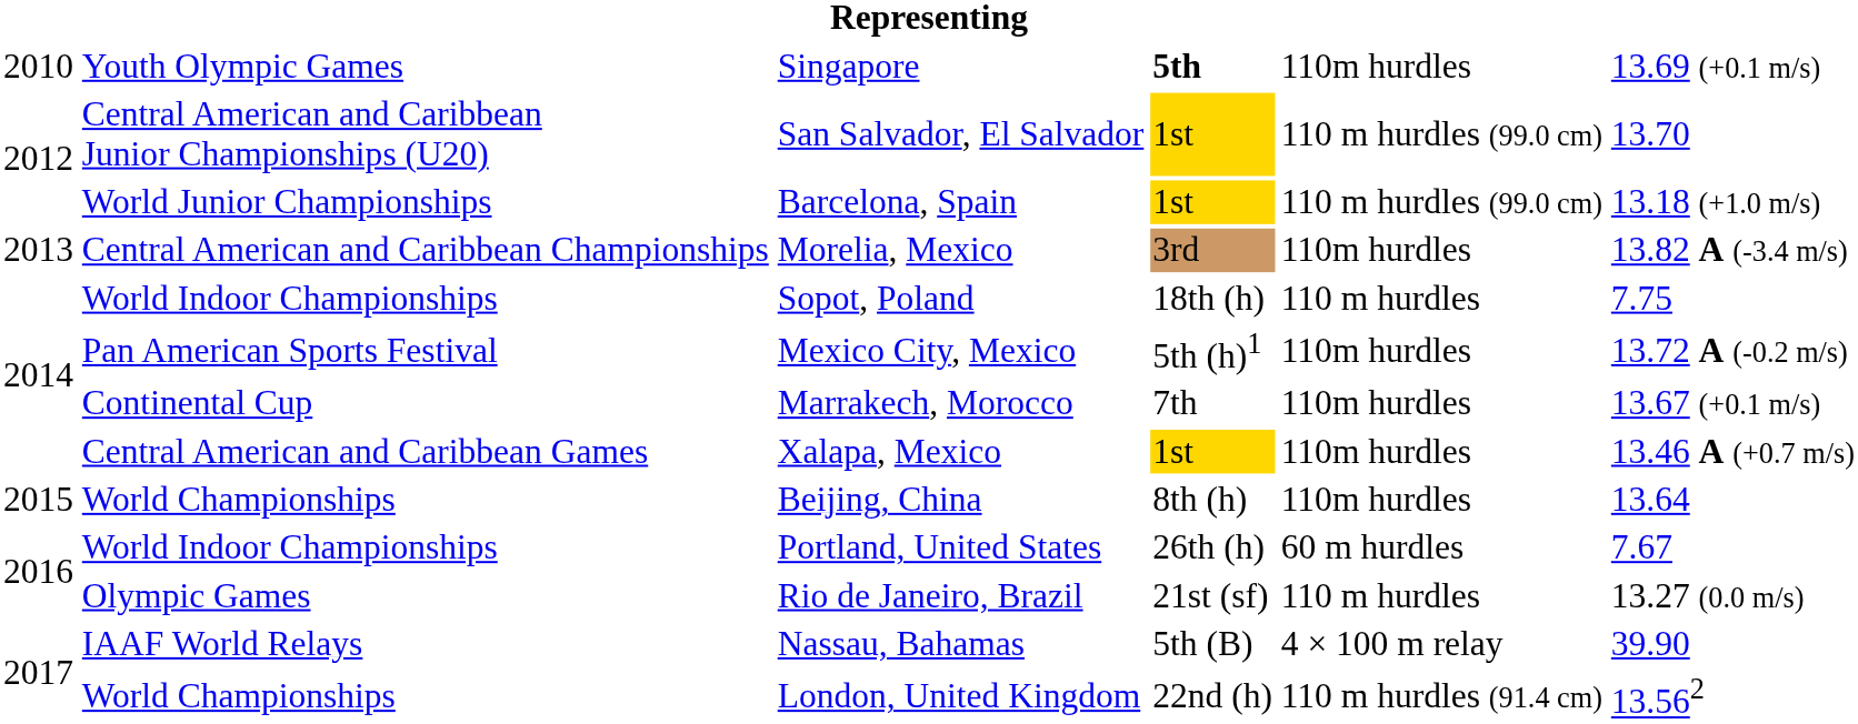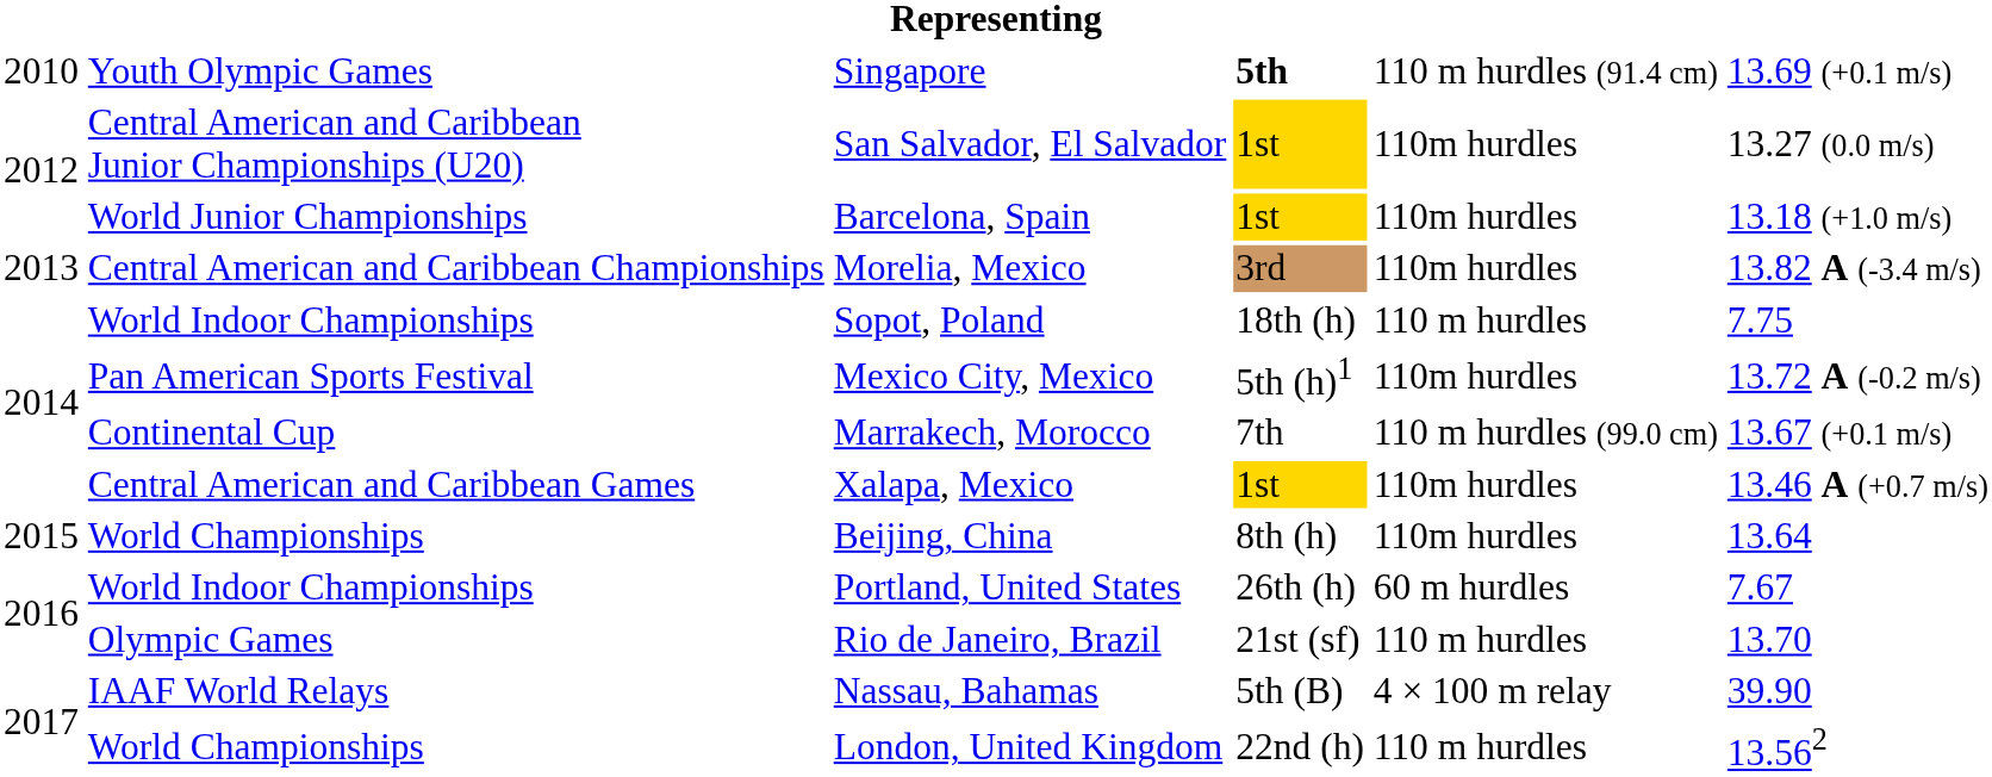Singapore | column 5: 110m hurdles -> 110 m hurdles (91.4 cm)
San Salvador, El Salvador | column 5: 110 m hurdles (99.0 cm) -> 110m hurdles
San Salvador, El Salvador | column 6: 13.70 -> 13.27 (0.0 m/s)
Barcelona, Spain | column 5: 110 m hurdles (99.0 cm) -> 110m hurdles
Marrakech, Morocco | column 5: 110m hurdles -> 110 m hurdles (99.0 cm)
Rio de Janeiro, Brazil | column 6: 13.27 (0.0 m/s) -> 13.70
London, United Kingdom | column 5: 110 m hurdles (91.4 cm) -> 110 m hurdles
